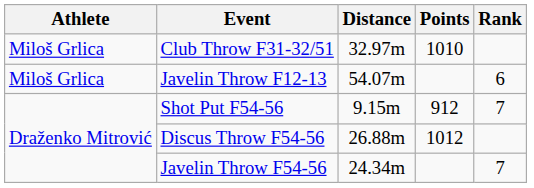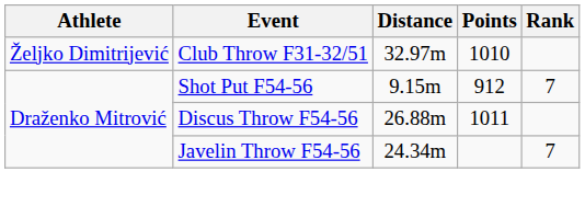Club Throw F31-32/51 | Athlete: Miloš Grlica -> Željko Dimitrijević
- row: Miloš Grlica | Javelin Throw F12-13 | 54.07m | 6
Discus Throw F54-56 | Points: 1012 -> 1011
